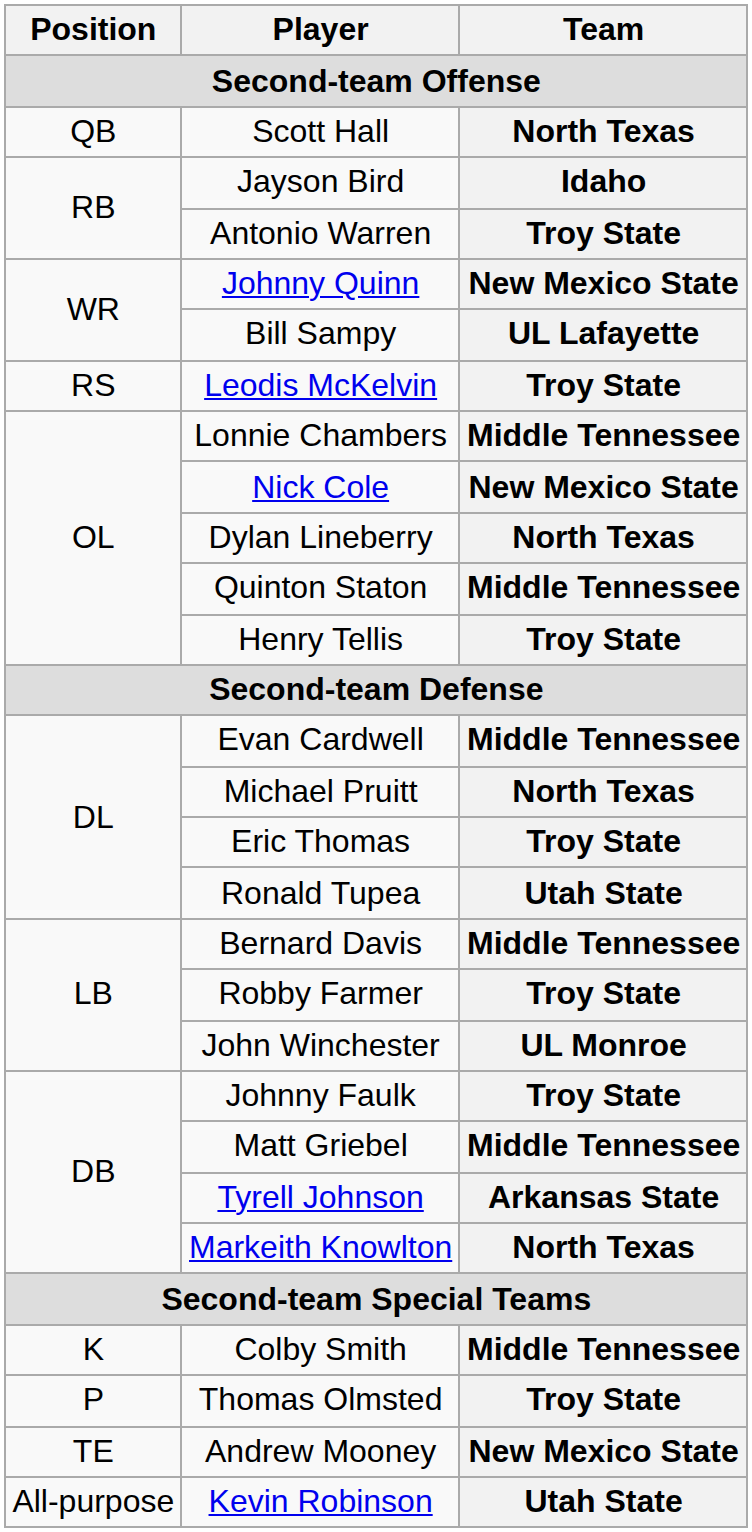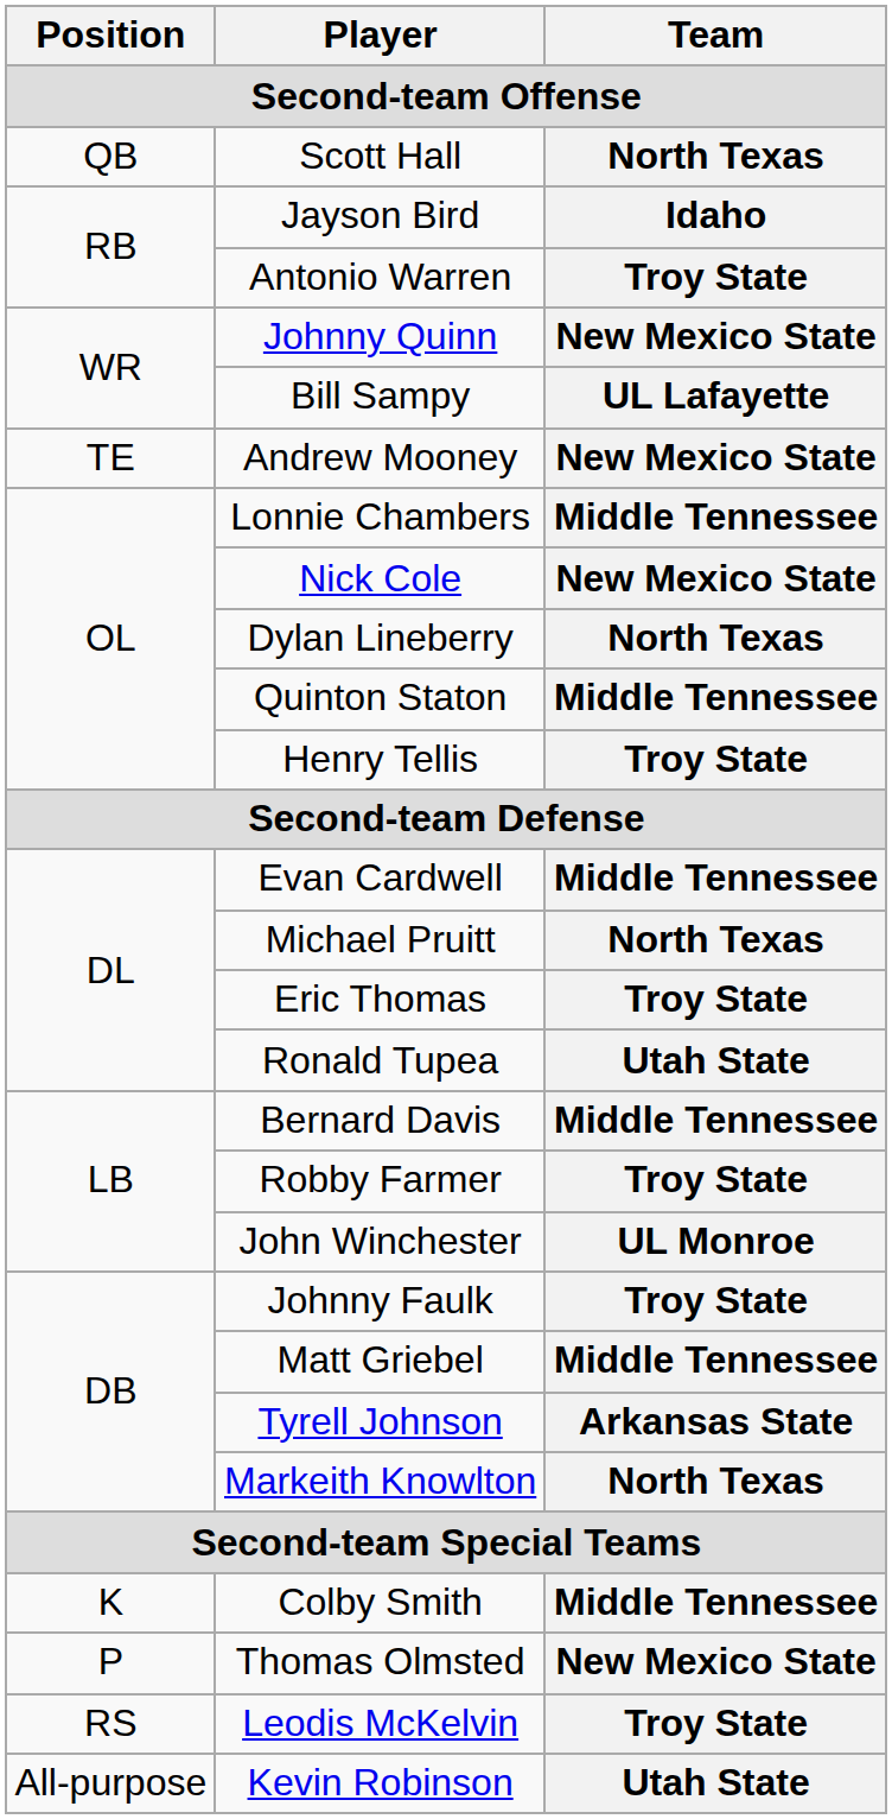rows swapped: Andrew Mooney <-> Leodis McKelvin
Thomas Olmsted | Team: Troy State -> New Mexico State
